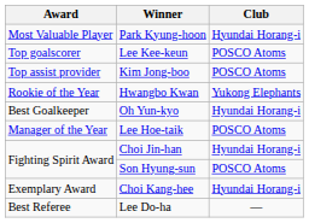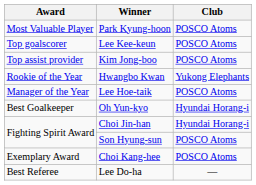Park Kyung-hoon | Club: Hyundai Horang-i -> POSCO Atoms
rows swapped: Lee Hoe-taik <-> Oh Yun-kyo
Choi Kang-hee | Club: Hyundai Horang-i -> POSCO Atoms
